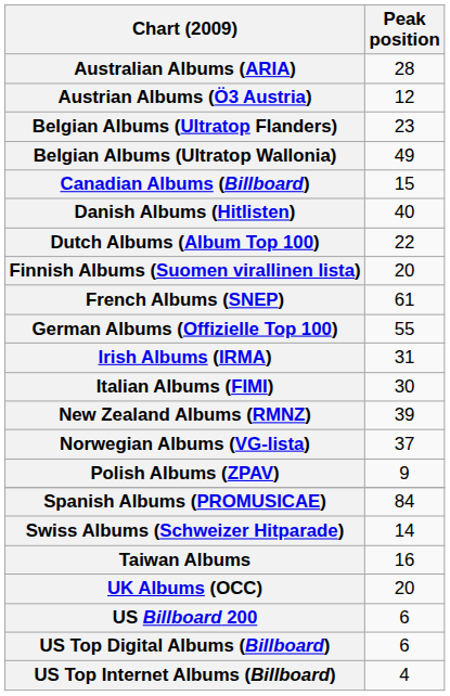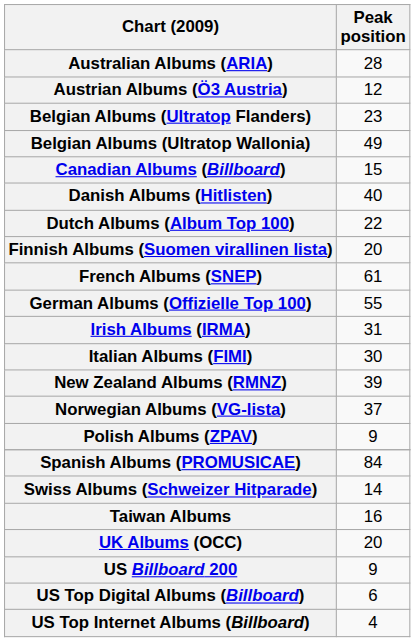US Billboard 200 | Peak position: 6 -> 9
